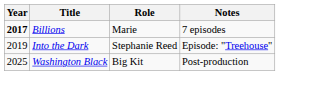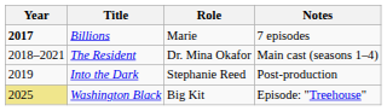+ row: 2018–2021 | The Resident | Dr. Mina Okafor | Main cast (seasons 1–4)
Into the Dark | Notes: Episode: "Treehouse" -> Post-production
Washington Black | Year: no background -> khaki background
Washington Black | Notes: Post-production -> Episode: "Treehouse"
